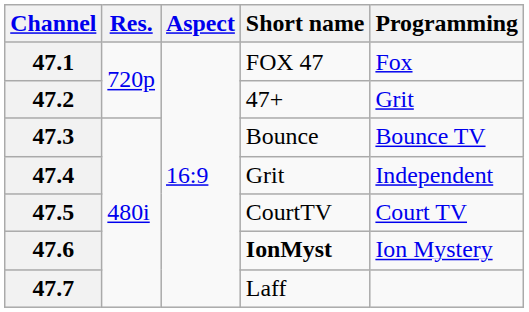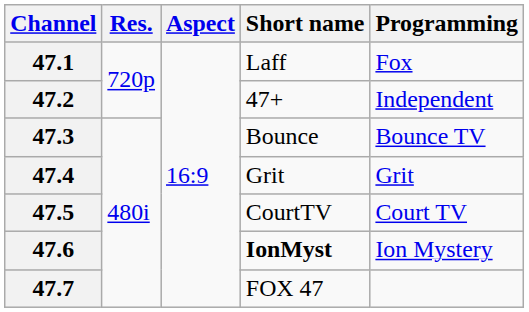47.1 | Short name: FOX 47 -> Laff
47.2 | Programming: Grit -> Independent
47.4 | Programming: Independent -> Grit
47.7 | Short name: Laff -> FOX 47
